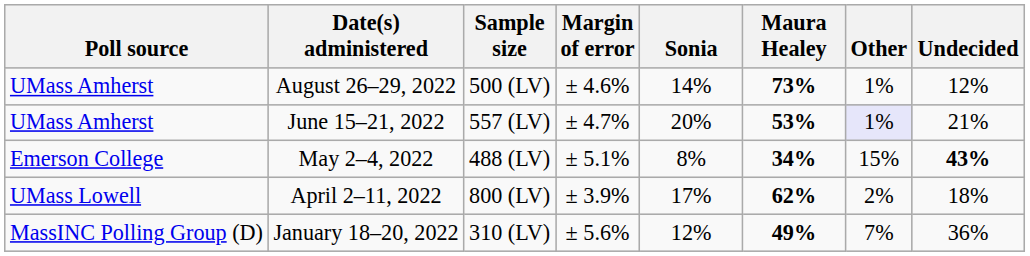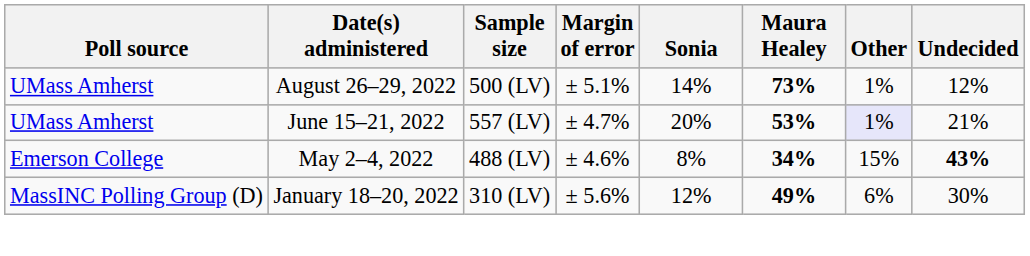August 26–29, 2022 | Margin of error: ± 4.6% -> ± 5.1%
May 2–4, 2022 | Margin of error: ± 5.1% -> ± 4.6%
- row: UMass Lowell | April 2–11, 2022 | 800 (LV) | ± 3.9% | 17% | 62% | 2% | 18%
January 18–20, 2022 | Other: 7% -> 6%
January 18–20, 2022 | Undecided: 36% -> 30%
